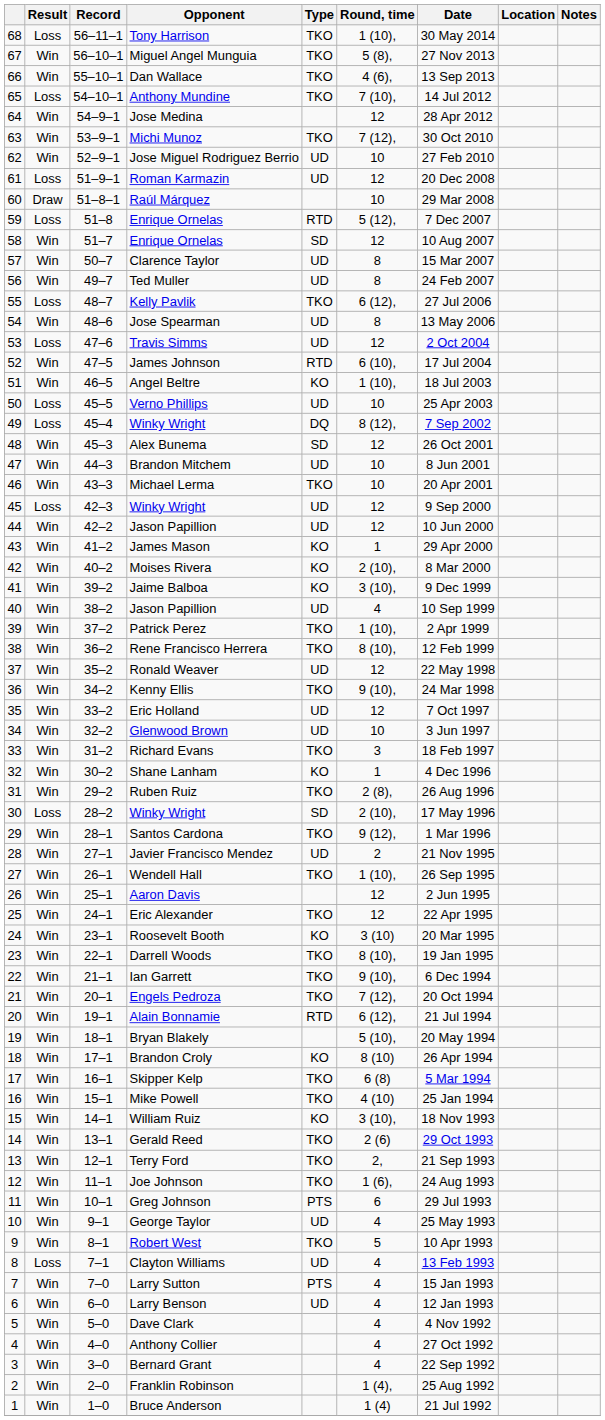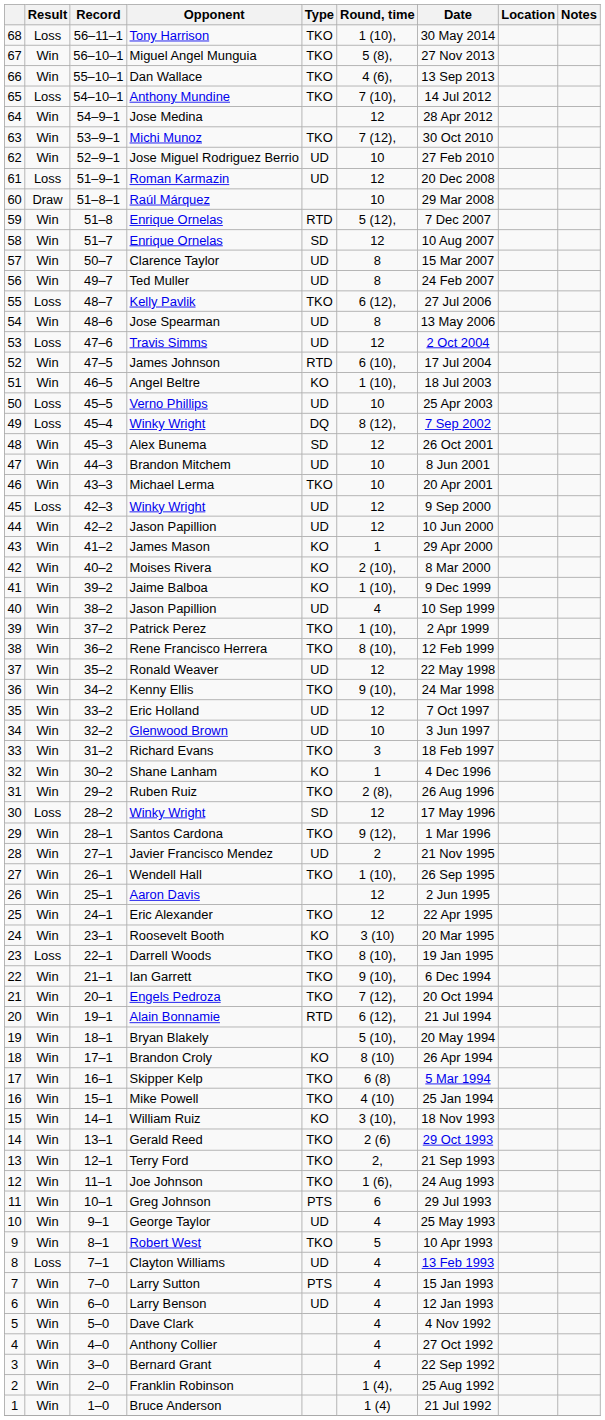59 / Enrique Ornelas | Result: Loss -> Win
Jaime Balboa | Round, time: 3 (10), -> 1 (10),
30 / Winky Wright | Round, time: 2 (10), -> 12
Darrell Woods | Result: Win -> Loss
